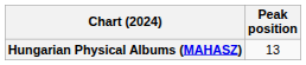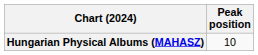Hungarian Physical Albums (MAHASZ) | Peak position: 13 -> 10
